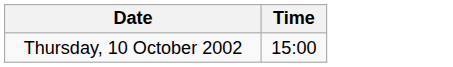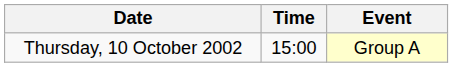+ column: Event | Group A
